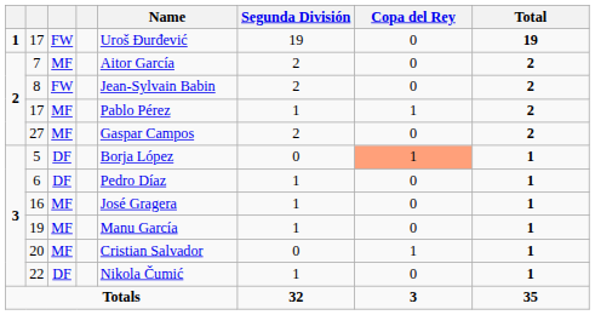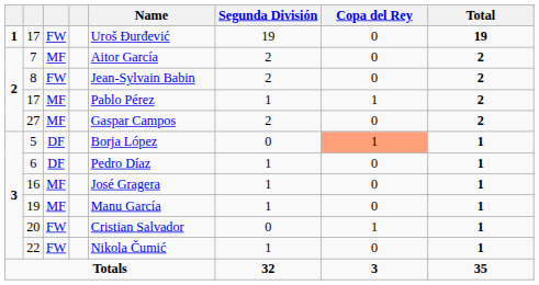20 | column 3: MF -> FW
22 | column 3: DF -> FW
